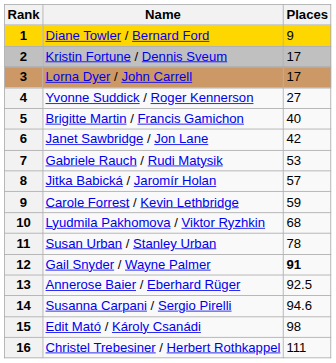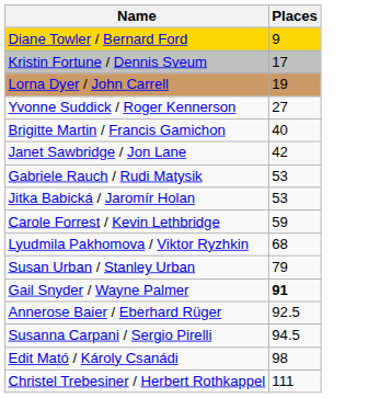- column: Rank | 1 | 2 | 3 | 4 | 5 | 6 | 7 | 8 | 9 | 10 | 11 | 12 | 13 | 14 | 15 | 16
Lorna Dyer / John Carrell | Places: 17 -> 19
Jitka Babická / Jaromír Holan | Places: 57 -> 53
Susan Urban / Stanley Urban | Places: 78 -> 79
Susanna Carpani / Sergio Pirelli | Places: 94.6 -> 94.5
